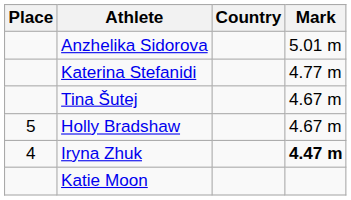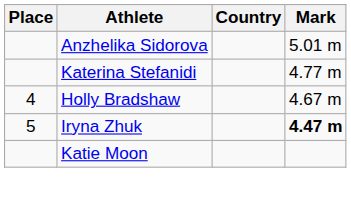- row: Tina Šutej | 4.67 m
Holly Bradshaw | Place: 5 -> 4
Iryna Zhuk | Place: 4 -> 5
